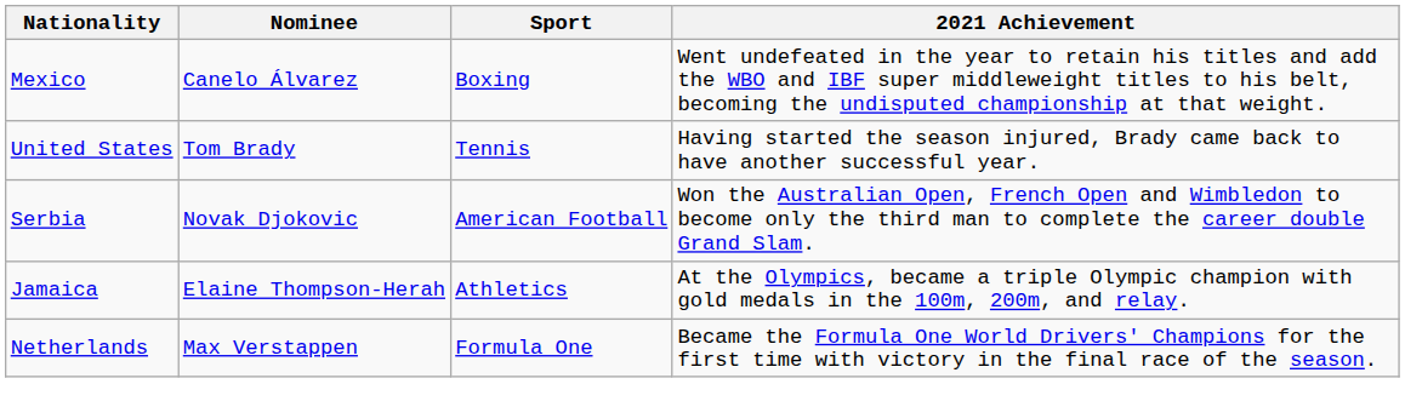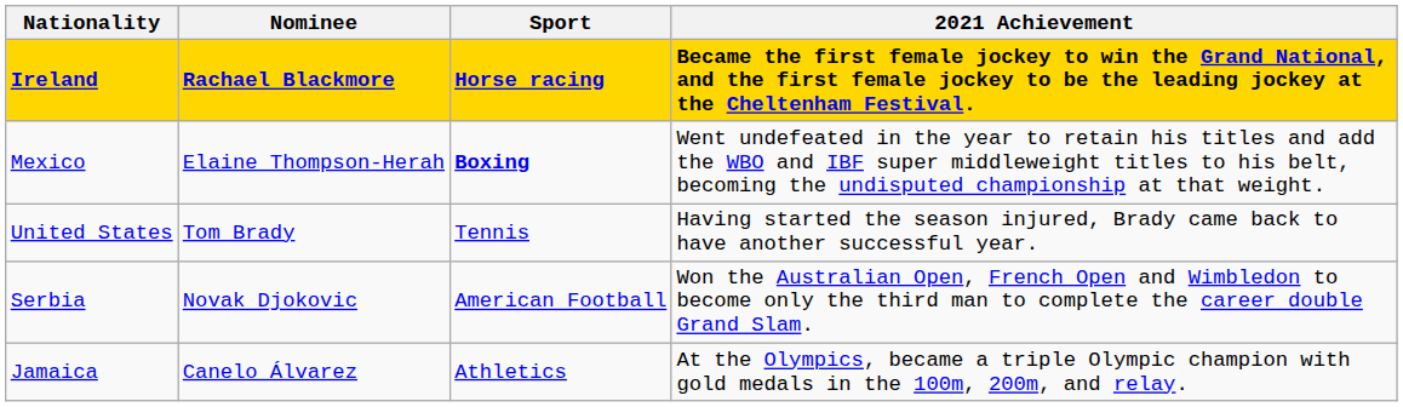+ row: Ireland | Rachael Blackmore | Horse racing | Became the first female jockey to win the Grand National, and the first female jockey to be the leading jockey at the Cheltenham Festival.
Mexico | Nominee: Canelo Álvarez -> Elaine Thompson-Herah
Mexico | Sport: normal -> bold
Jamaica | Nominee: Elaine Thompson-Herah -> Canelo Álvarez
- row: Netherlands | Max Verstappen | Formula One | Became the Formula One World Drivers' Champions for the first time with victory in the final race of the season.
